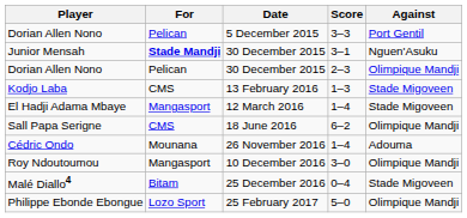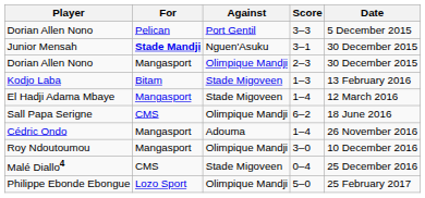columns swapped: Against <-> Date
Dorian Allen Nono / 2–3 | For: Pelican -> Mangasport
Kodjo Laba | For: CMS -> Bitam
Cédric Ondo | For: Mounana -> Mangasport
Malé Diallo4 | For: Bitam -> CMS
